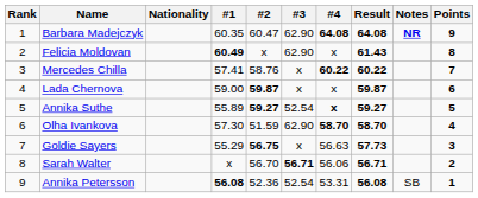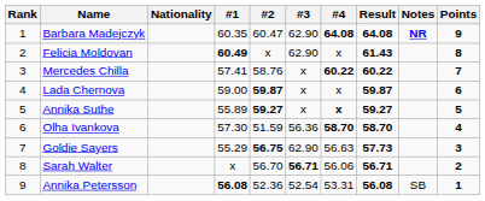Annika Suthe | #3: 52.54 -> x
Olha Ivankova | #3: 62.90 -> 56.36
Goldie Sayers | #3: x -> 62.90
